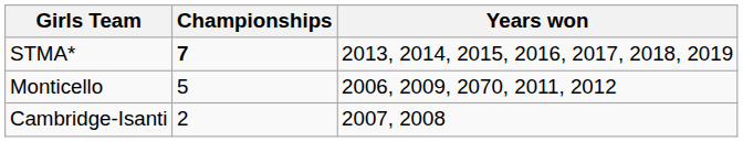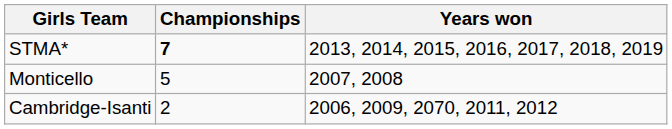Monticello | Years won: 2006, 2009, 2070, 2011, 2012 -> 2007, 2008
Cambridge-Isanti | Years won: 2007, 2008 -> 2006, 2009, 2070, 2011, 2012
